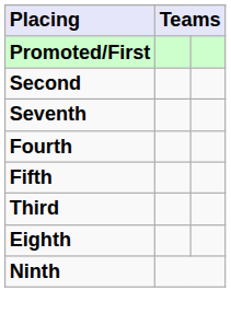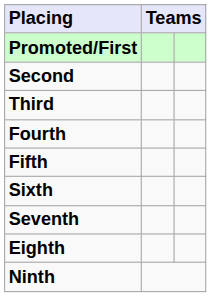rows swapped: Third <-> Seventh
+ row: Sixth
